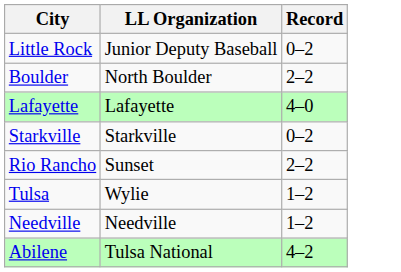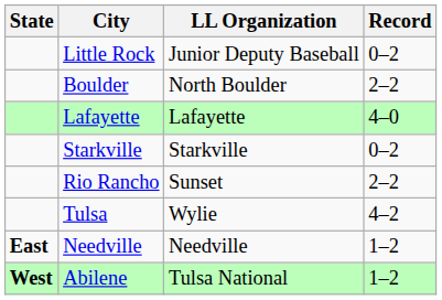+ column: State | East | West
Tulsa | Record: 1–2 -> 4–2
Abilene | Record: 4–2 -> 1–2
